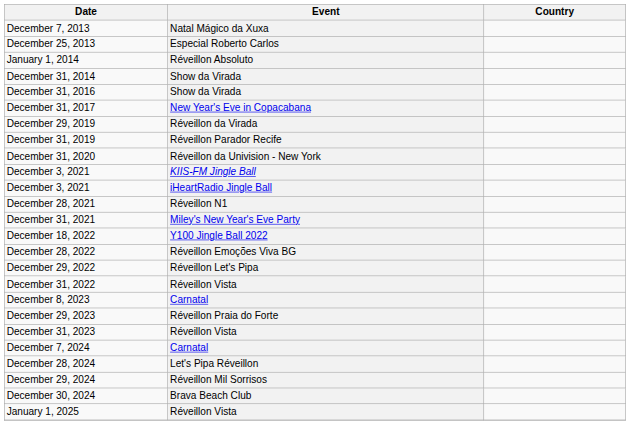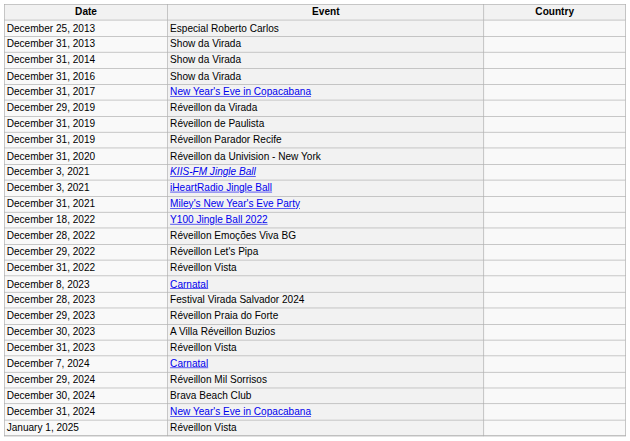- row: December 7, 2013 | Natal Mágico da Xuxa
+ row: December 31, 2013 | Show da Virada
- row: January 1, 2014 | Réveillon Absoluto
+ row: December 31, 2019 | Réveillon de Paulista
- row: December 28, 2021 | Réveillon N1
+ row: December 28, 2023 | Festival Virada Salvador 2024
+ row: December 30, 2023 | A Villa Réveillon Buzios
- row: December 28, 2024 | Let's Pipa Réveillon
+ row: December 31, 2024 | New Year's Eve in Copacabana
